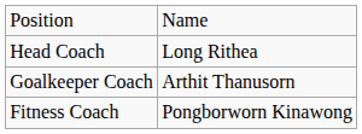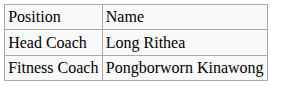- row: Goalkeeper Coach | Arthit Thanusorn
